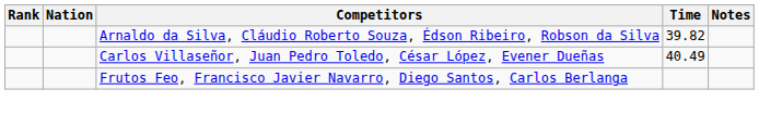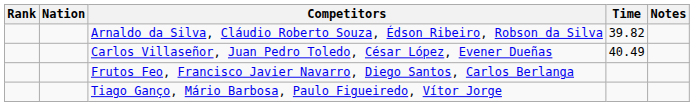+ row: Tiago Ganço, Mário Barbosa, Paulo Figueiredo, Vítor Jorge
